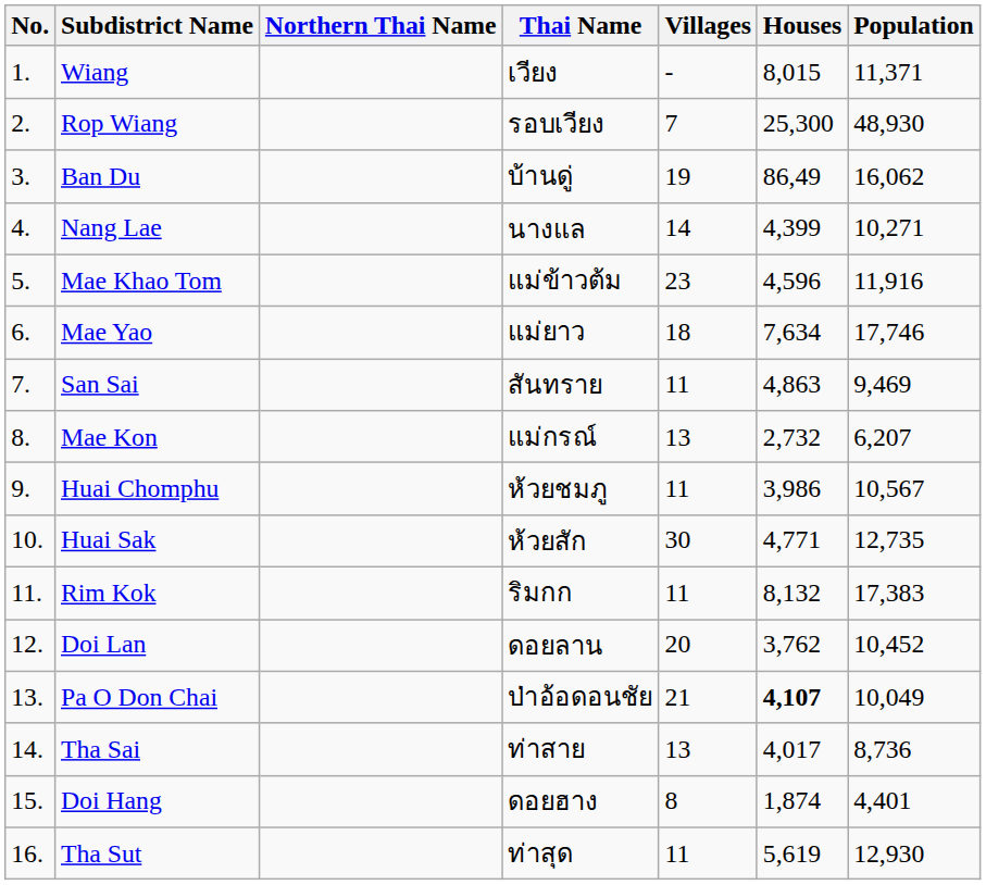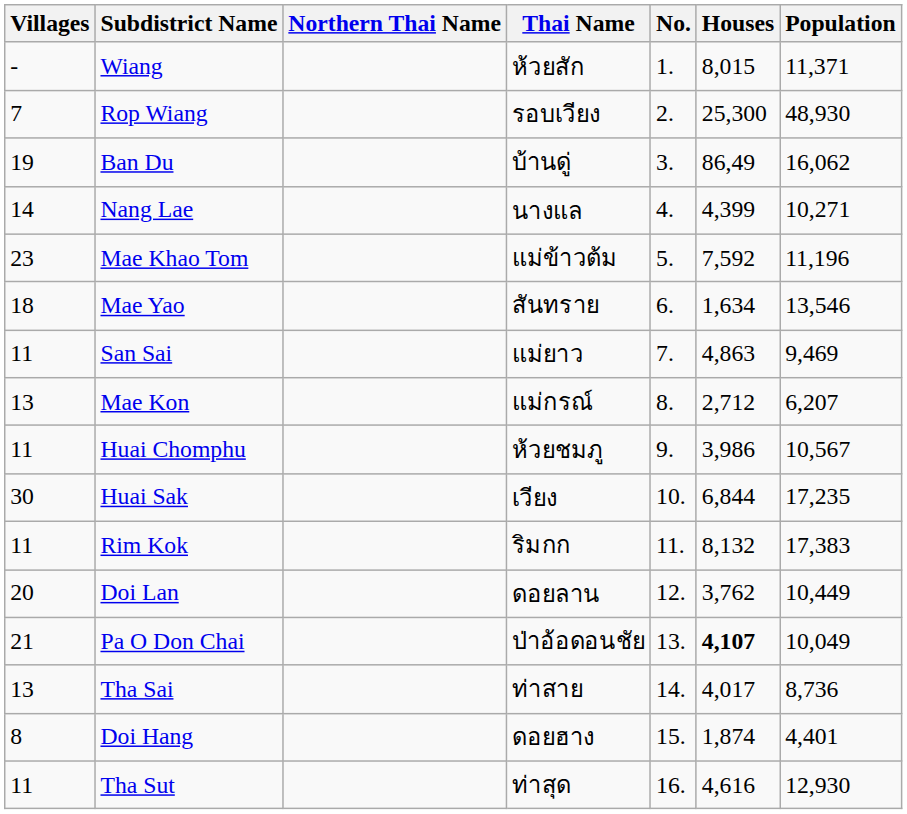columns swapped: No. <-> Villages
Wiang | Thai Name: เวียง -> ห้วยสัก
Mae Khao Tom | Houses: 4,596 -> 7,592
Mae Khao Tom | Population: 11,916 -> 11,196
Mae Yao | Thai Name: แม่ยาว -> สันทราย
Mae Yao | Houses: 7,634 -> 1,634
Mae Yao | Population: 17,746 -> 13,546
San Sai | Thai Name: สันทราย -> แม่ยาว
Mae Kon | Houses: 2,732 -> 2,712
Huai Sak | Thai Name: ห้วยสัก -> เวียง
Huai Sak | Houses: 4,771 -> 6,844
Huai Sak | Population: 12,735 -> 17,235
Doi Lan | Population: 10,452 -> 10,449
Tha Sut | Houses: 5,619 -> 4,616
